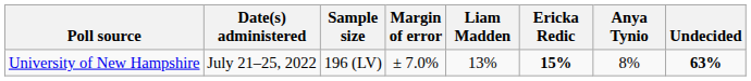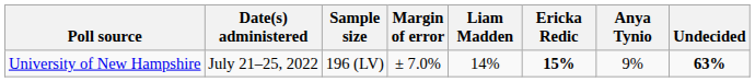University of New Hampshire | Liam Madden: 13% -> 14%
University of New Hampshire | Anya Tynio: 8% -> 9%
